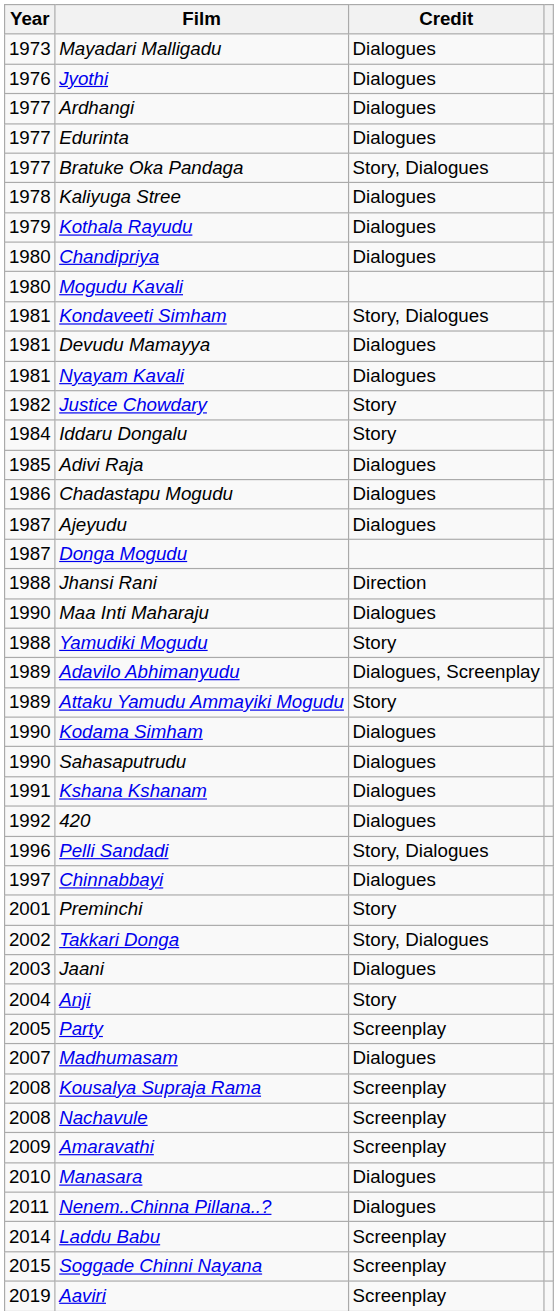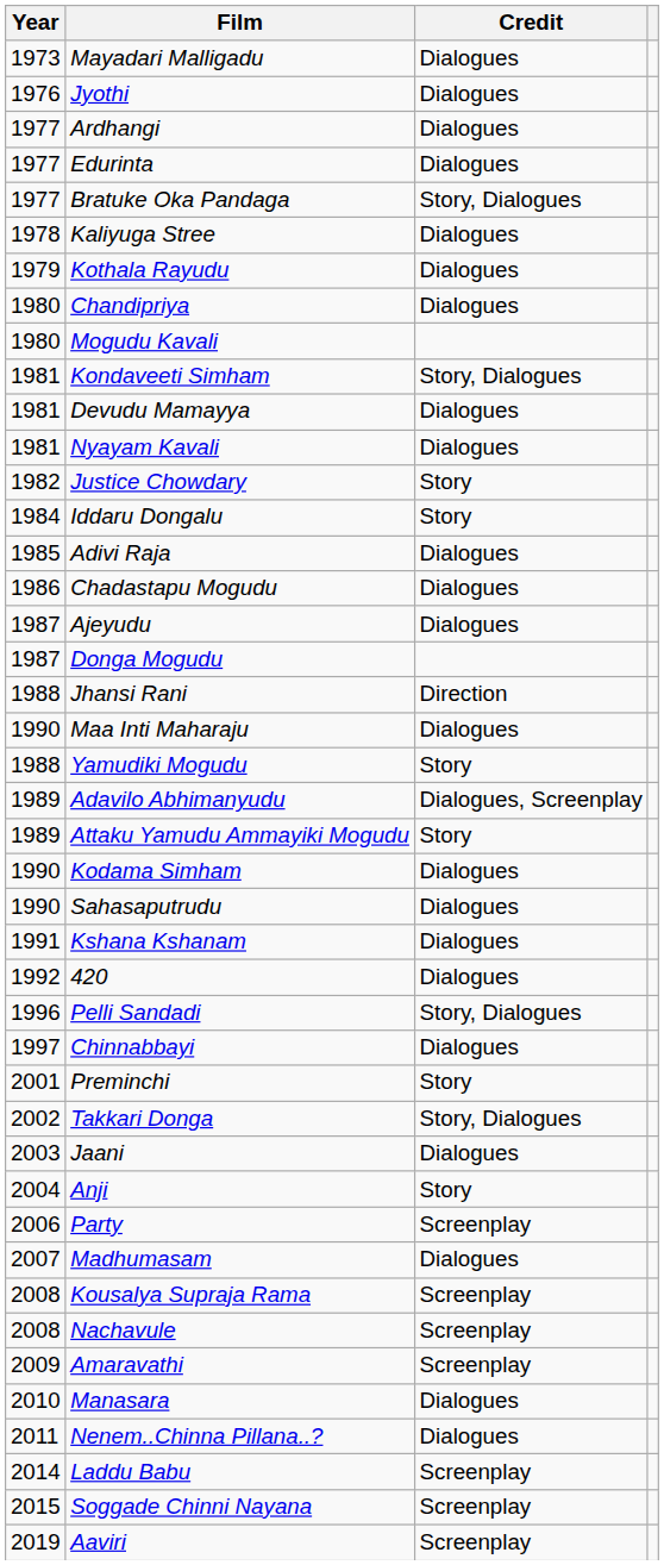Party | Year: 2005 -> 2006
